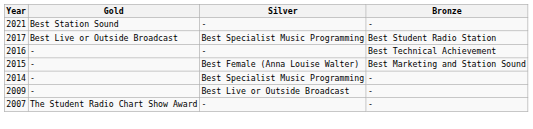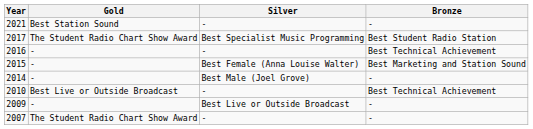2017 | Gold: Best Live or Outside Broadcast -> The Student Radio Chart Show Award
2014 | Silver: Best Specialist Music Programming -> Best Male (Joel Grove)
+ row: 2010 | Best Live or Outside Broadcast | - | Best Technical Achievement
